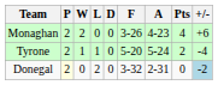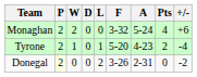columns swapped: D <-> L
Monaghan | F: 3-26 -> 3-32
Monaghan | A: 4-23 -> 5-24
Tyrone | A: 5-24 -> 4-23
Donegal | F: 3-32 -> 3-26
Donegal | +/-: lightblue background -> no background
